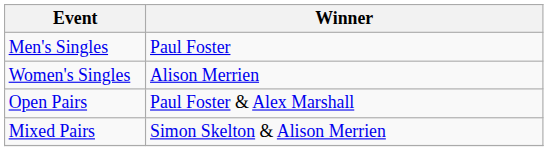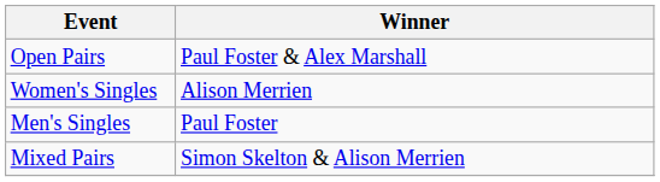rows swapped: Men's Singles <-> Open Pairs
